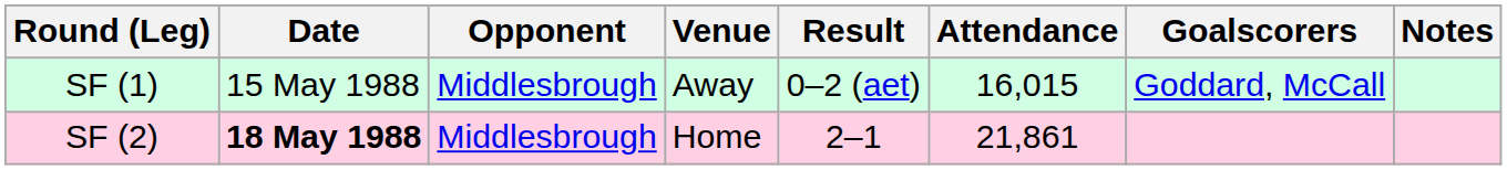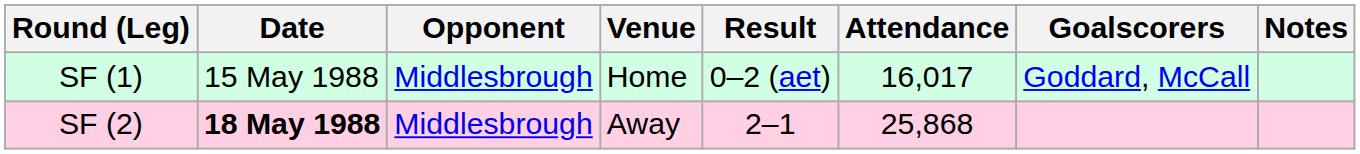SF (1) | Venue: Away -> Home
SF (1) | Attendance: 16,015 -> 16,017
SF (2) | Venue: Home -> Away
SF (2) | Attendance: 21,861 -> 25,868
